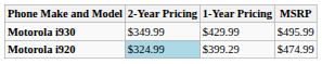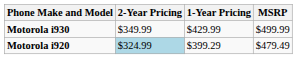Motorola i930 | MSRP: $495.99 -> $499.99
Motorola i920 | MSRP: $474.99 -> $479.49
